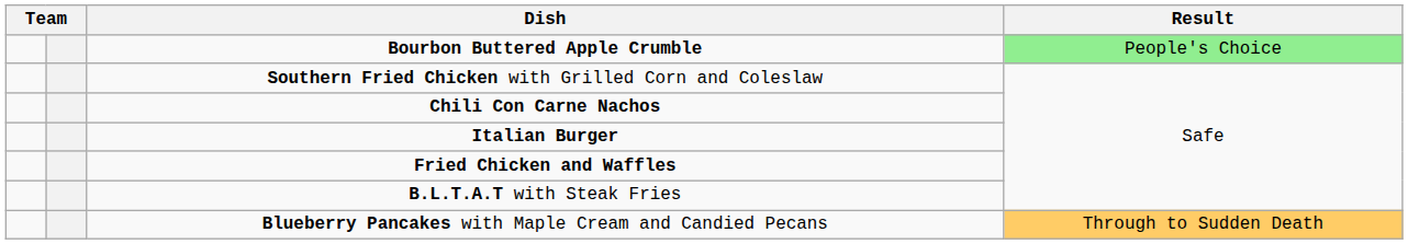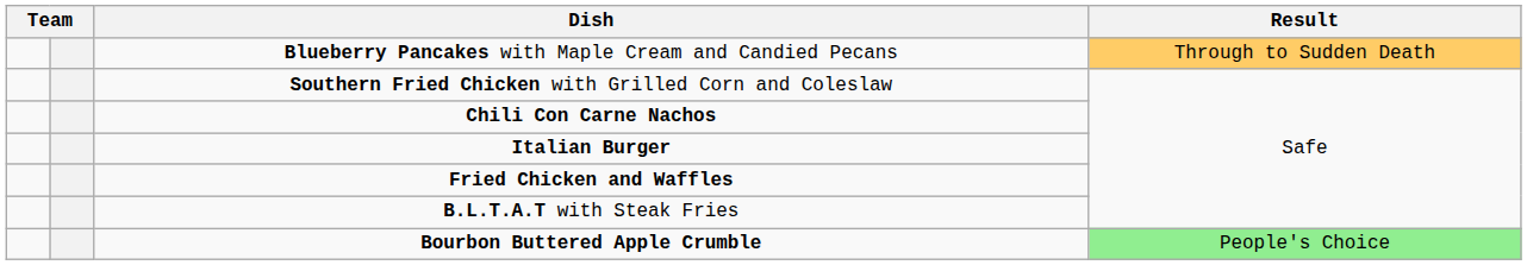rows swapped: Bourbon Buttered Apple Crumble <-> Blueberry Pancakes with Maple Cream and Candied Pecans
